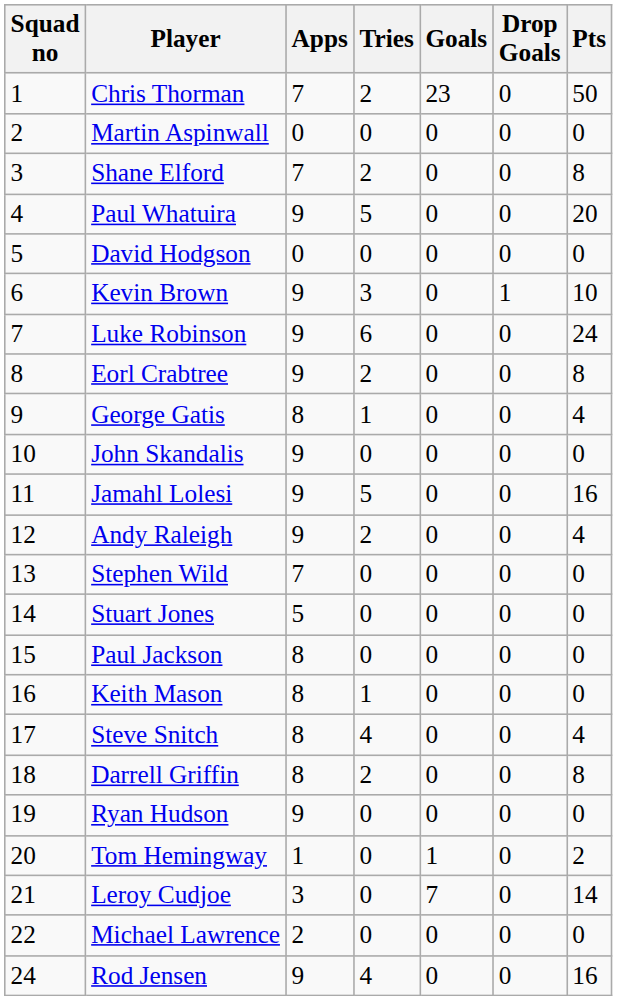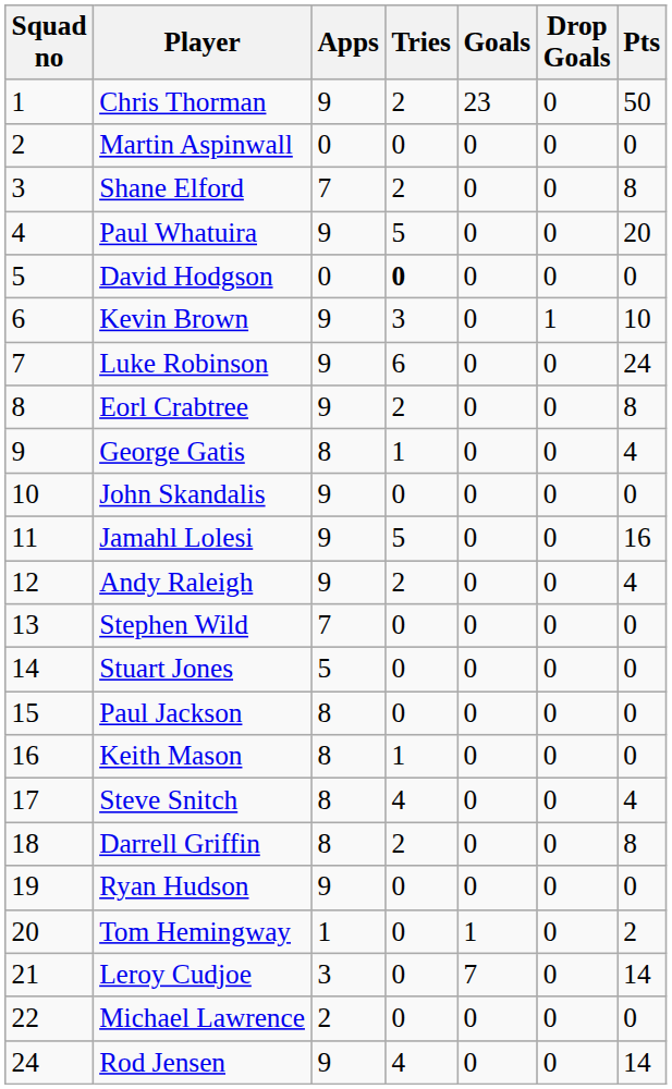Chris Thorman | Apps: 7 -> 9
David Hodgson | Tries: normal -> bold
Rod Jensen | Pts: 16 -> 14
